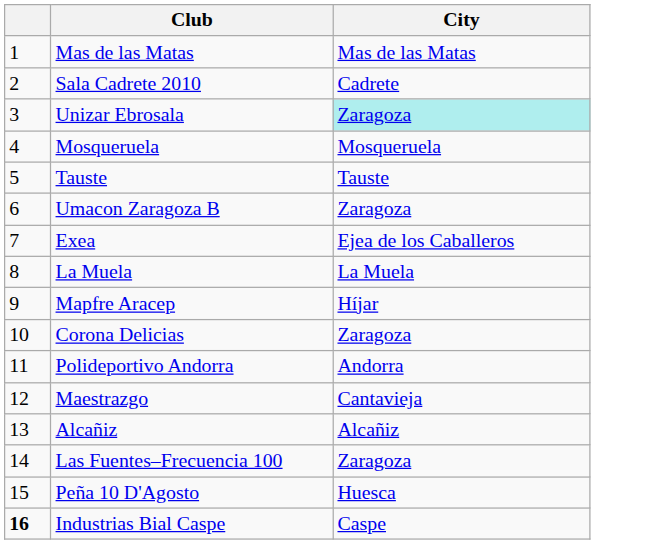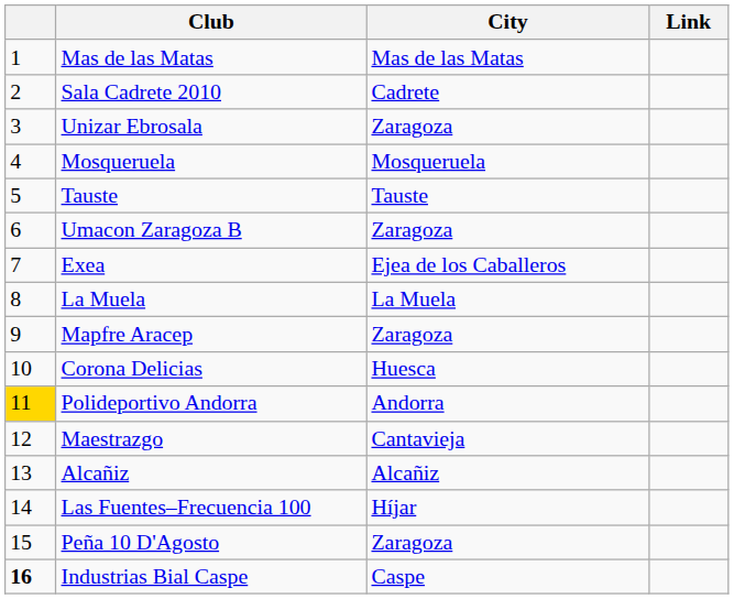+ column: Link
Unizar Ebrosala | City: paleturquoise background -> no background
Mapfre Aracep | City: Híjar -> Zaragoza
Corona Delicias | City: Zaragoza -> Huesca
Polideportivo Andorra | column 1: no background -> gold background
Las Fuentes–Frecuencia 100 | City: Zaragoza -> Híjar
Peña 10 D'Agosto | City: Huesca -> Zaragoza
